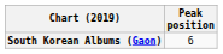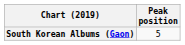South Korean Albums (Gaon) | Peak position: 6 -> 5
